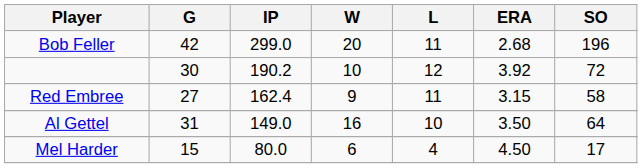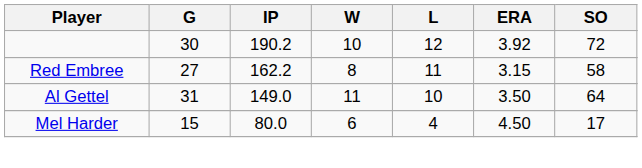- row: Bob Feller | 42 | 299.0 | 20 | 11 | 2.68 | 196
Red Embree | IP: 162.4 -> 162.2
Red Embree | W: 9 -> 8
Al Gettel | W: 16 -> 11
